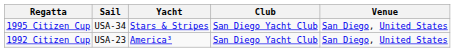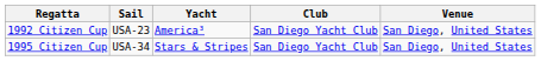rows swapped: 1992 Citizen Cup <-> 1995 Citizen Cup
